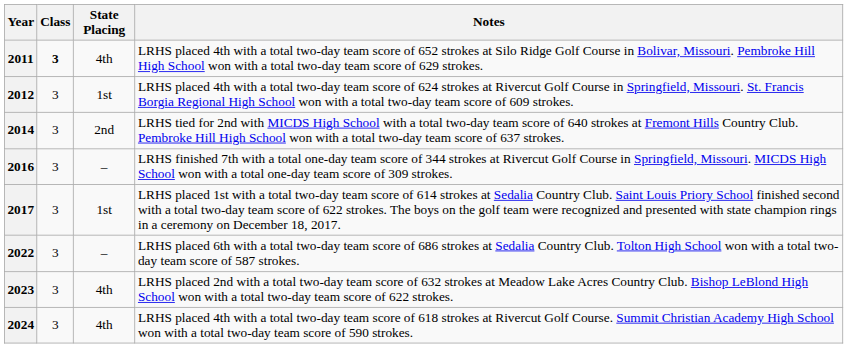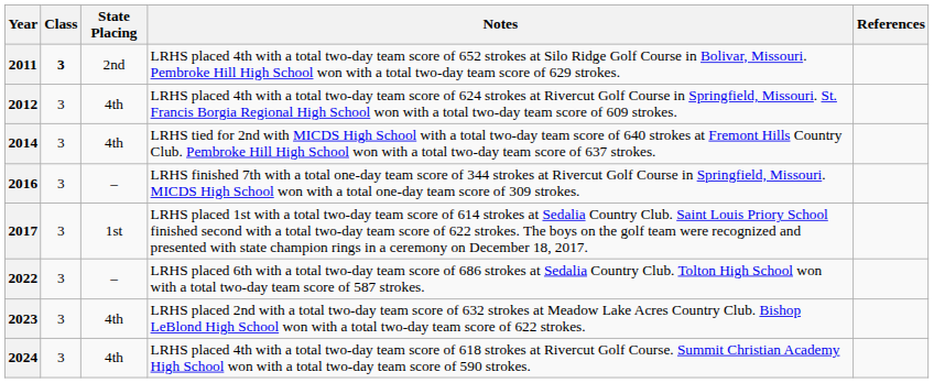+ column: References
2011 | State Placing: 4th -> 2nd
2012 | State Placing: 1st -> 4th
2014 | State Placing: 2nd -> 4th
